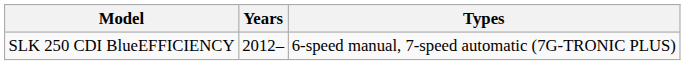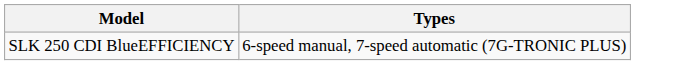- column: Years | 2012–
